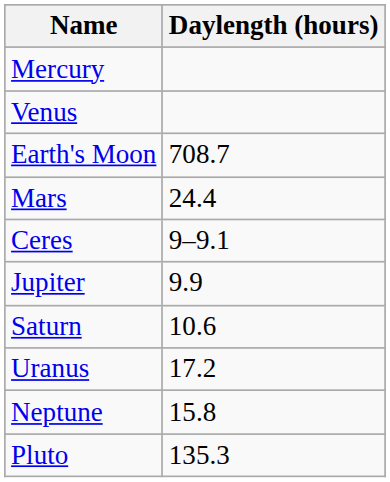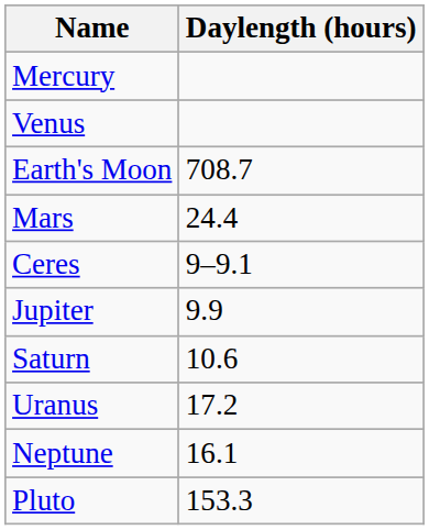Neptune | Daylength (hours): 15.8 -> 16.1
Pluto | Daylength (hours): 135.3 -> 153.3
